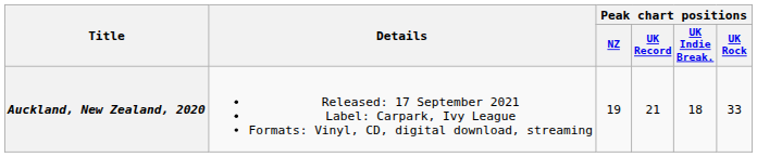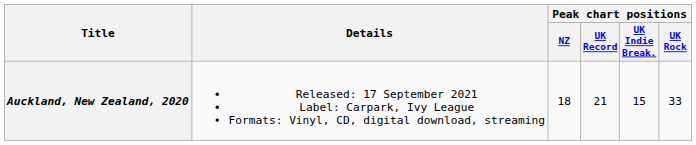Auckland, New Zealand, 2020 | Peak chart positions / NZ: 19 -> 18
Auckland, New Zealand, 2020 | Peak chart positions / UK Indie Break.: 18 -> 15
